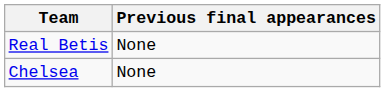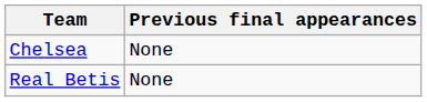rows swapped: Real Betis <-> Chelsea
